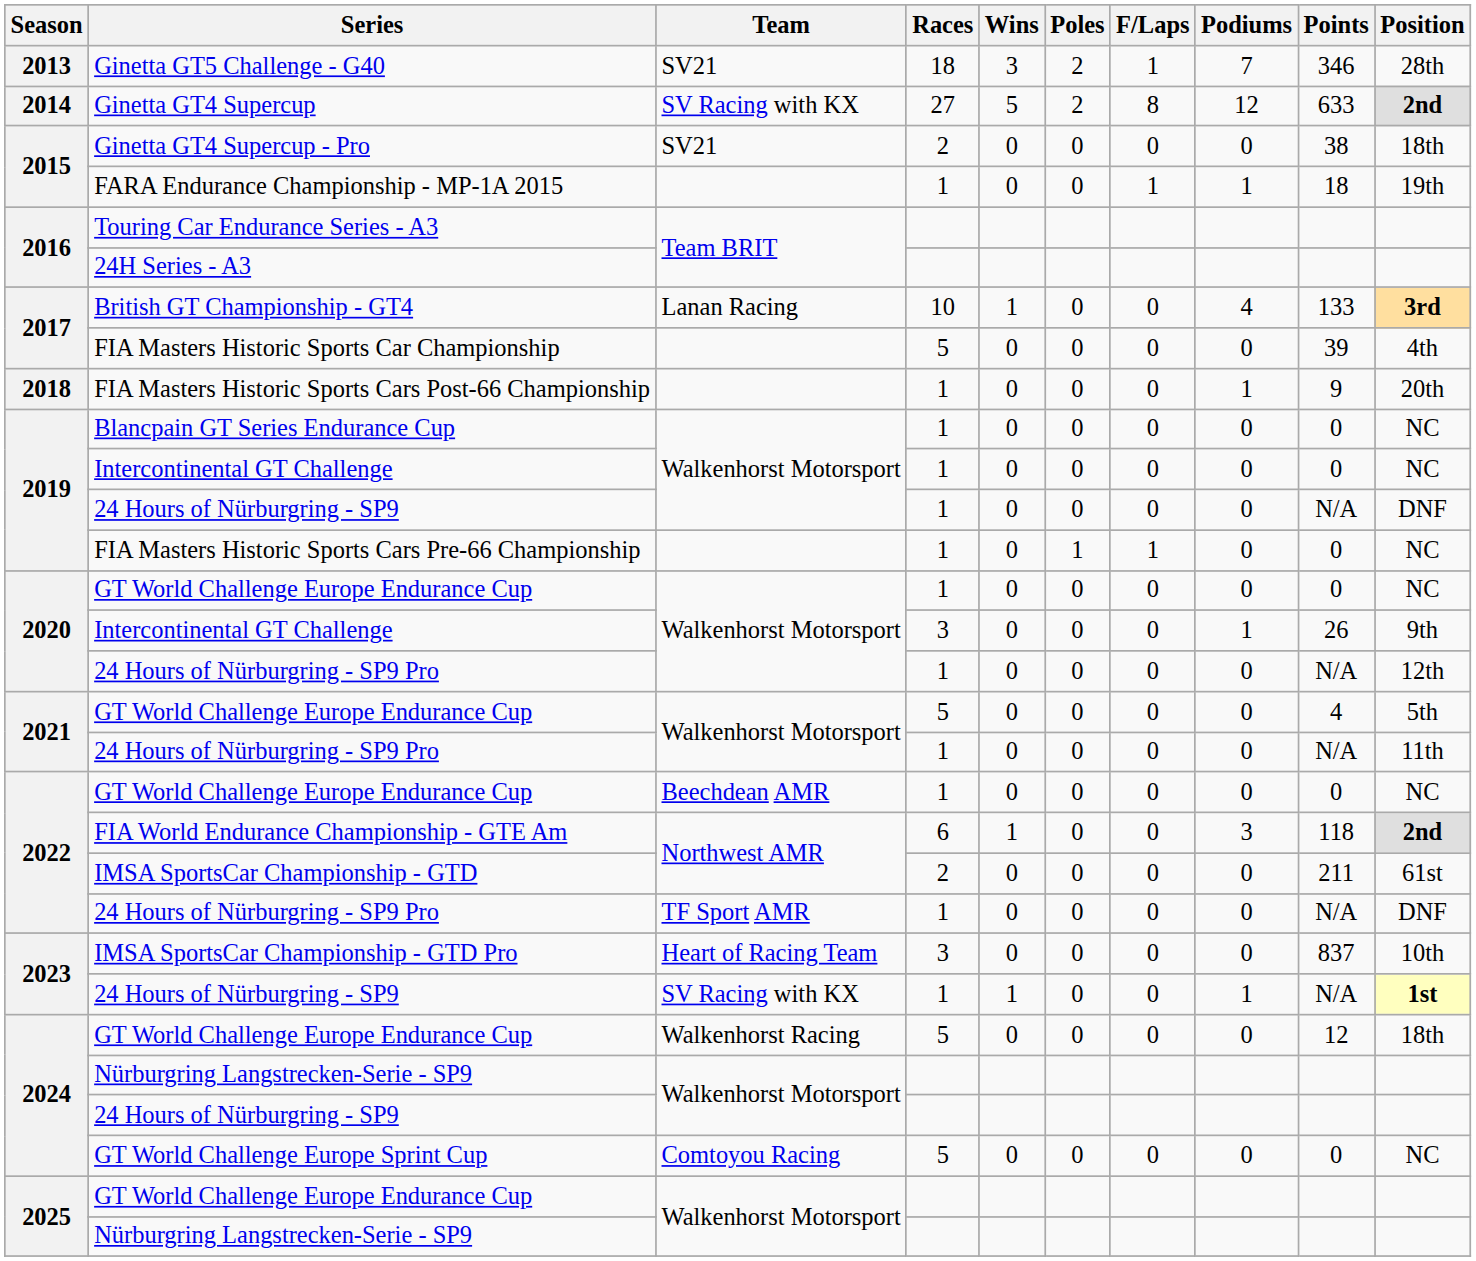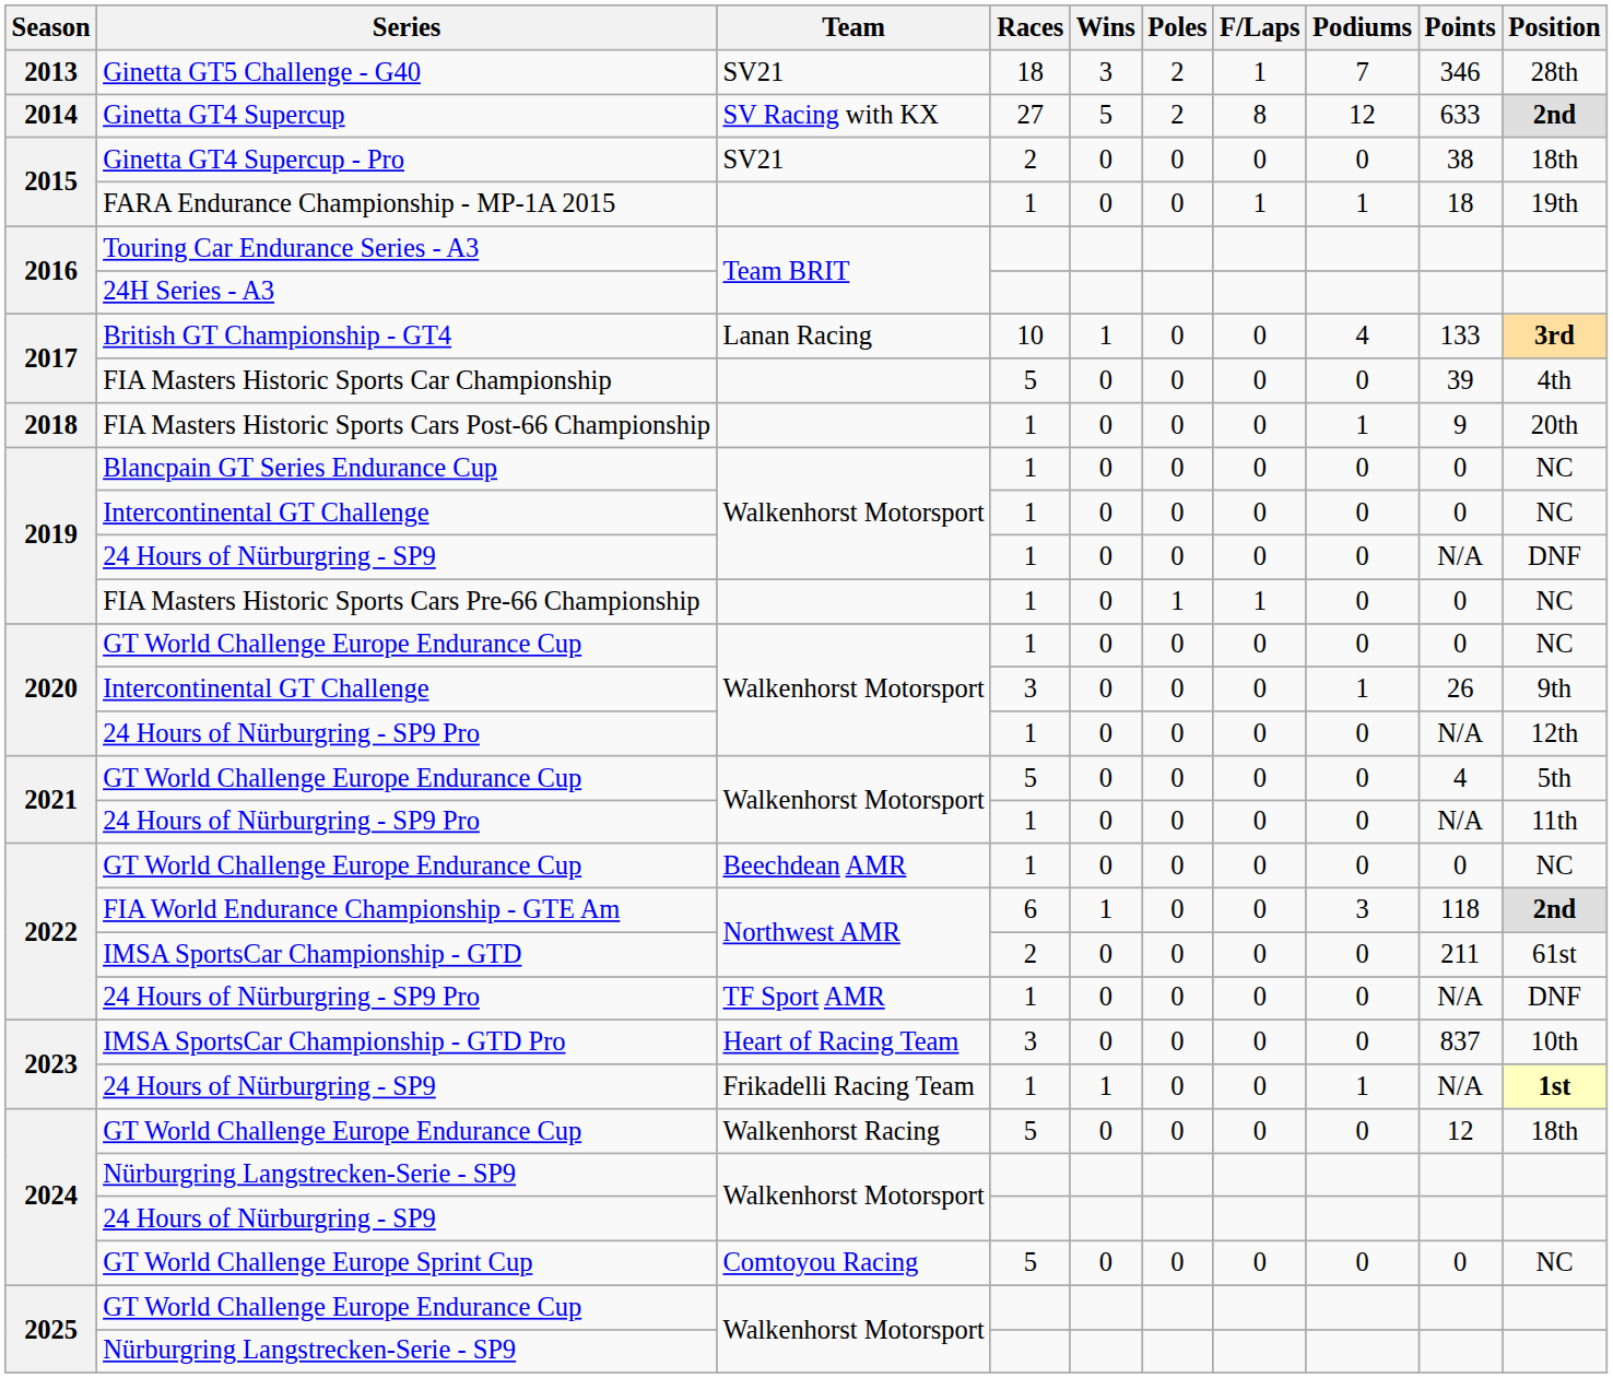2023 / 24 Hours of Nürburgring - SP9 | Team: SV Racing with KX -> Frikadelli Racing Team
